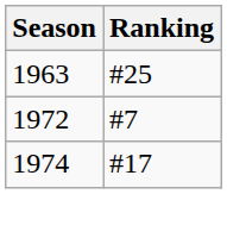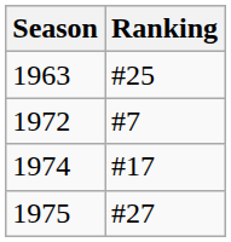+ row: 1975 | #27
